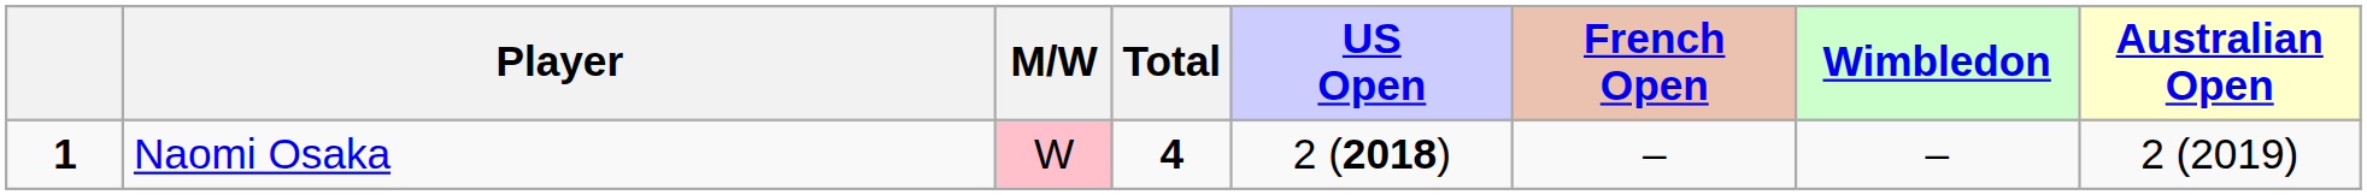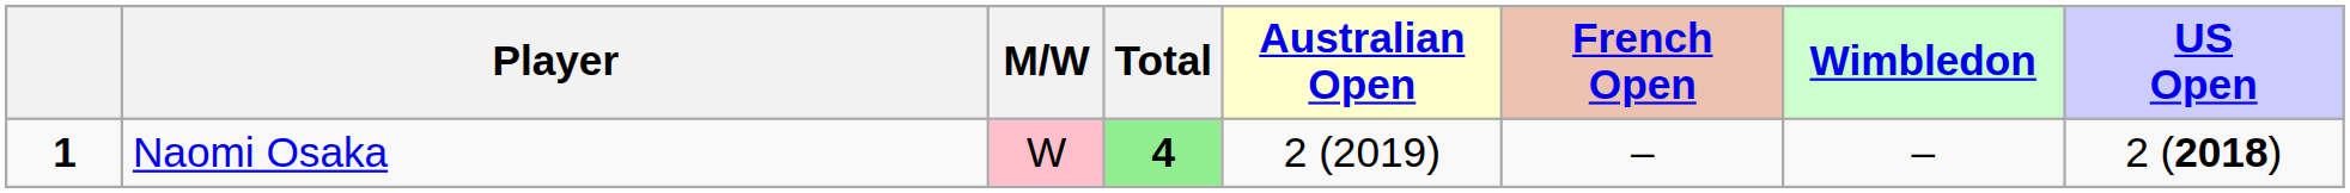columns swapped: Australian Open <-> US Open
Naomi Osaka | Total: no background -> lightgreen background
